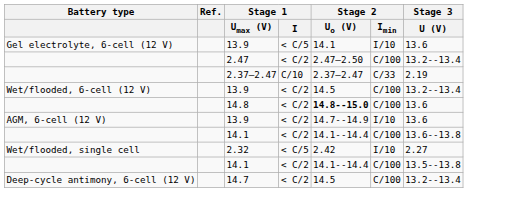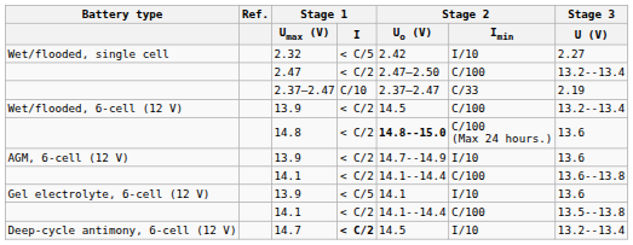rows swapped: 2.32 <-> Gel electrolyte, 6-cell (12 V) / 13.9
14.8 | Stage 2 / Imin: C/100 -> C/100 (Max 24 hours.)
14.7 | Stage 1 / I: normal -> bold
14.7 | Stage 2 / Imin: C/100 -> I/10
